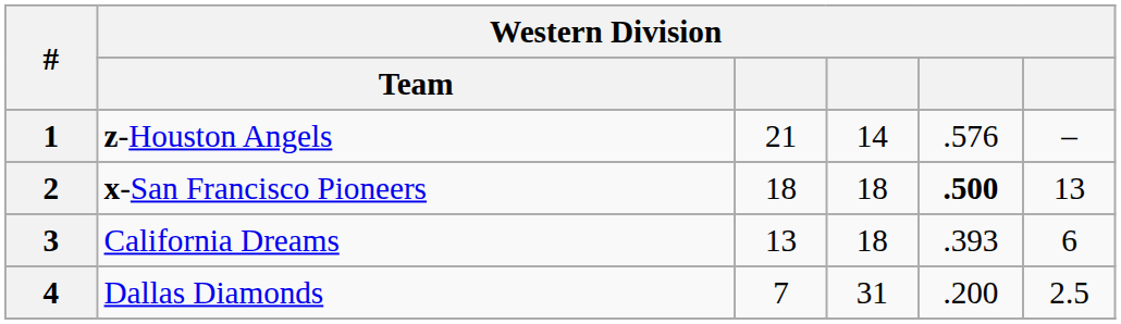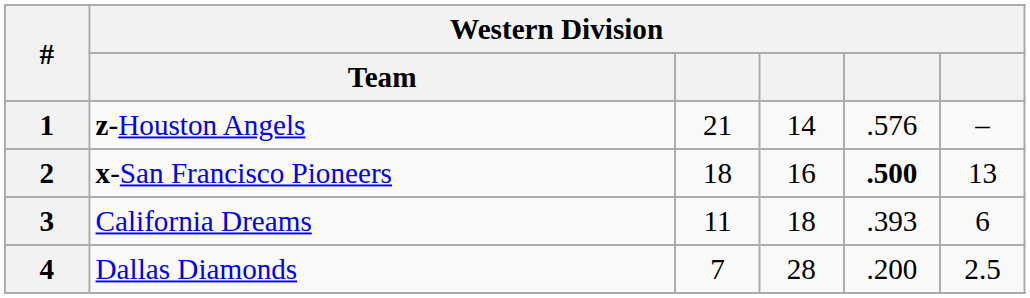2 | column 4: 18 -> 16
3 | column 3: 13 -> 11
4 | column 4: 31 -> 28
